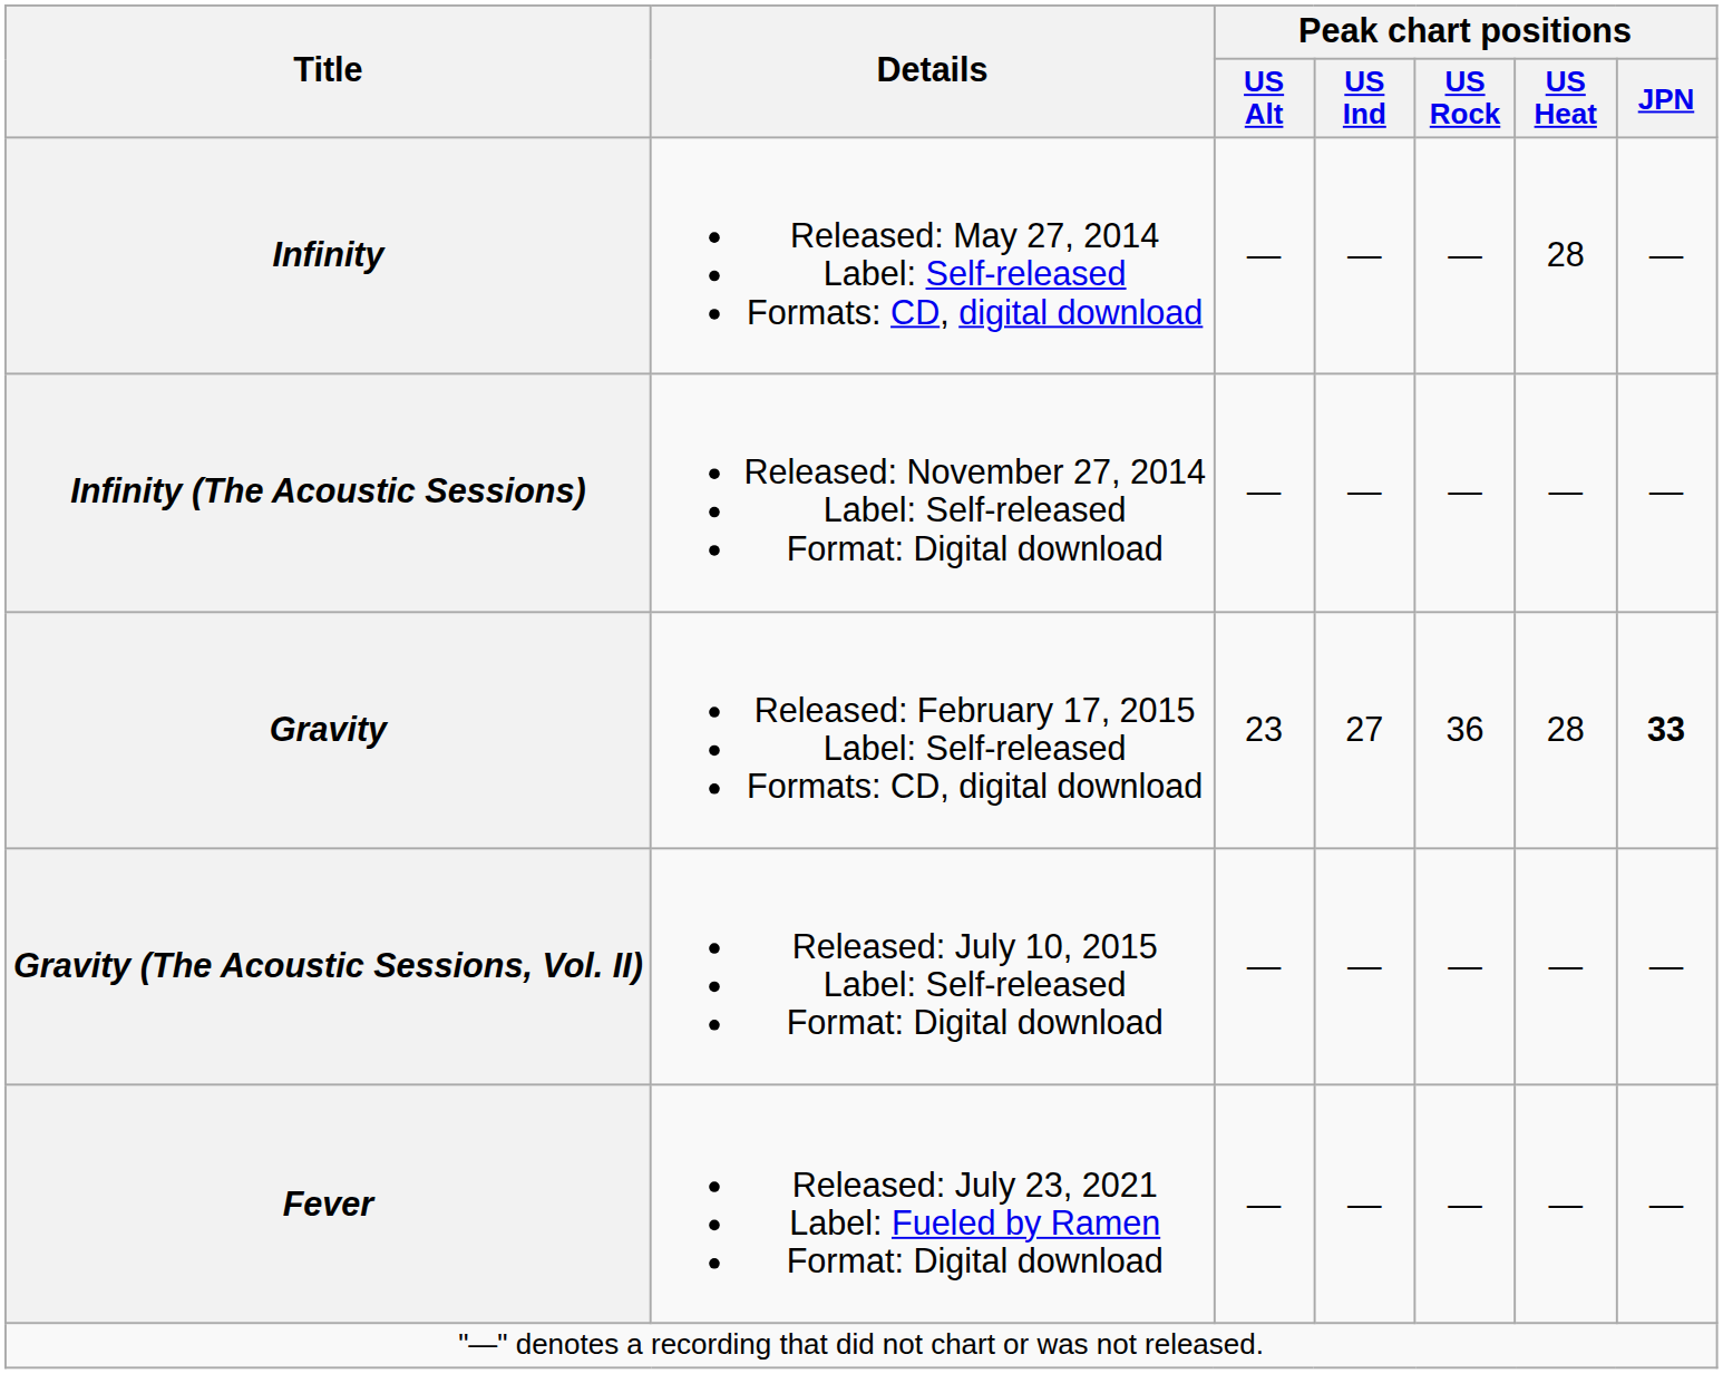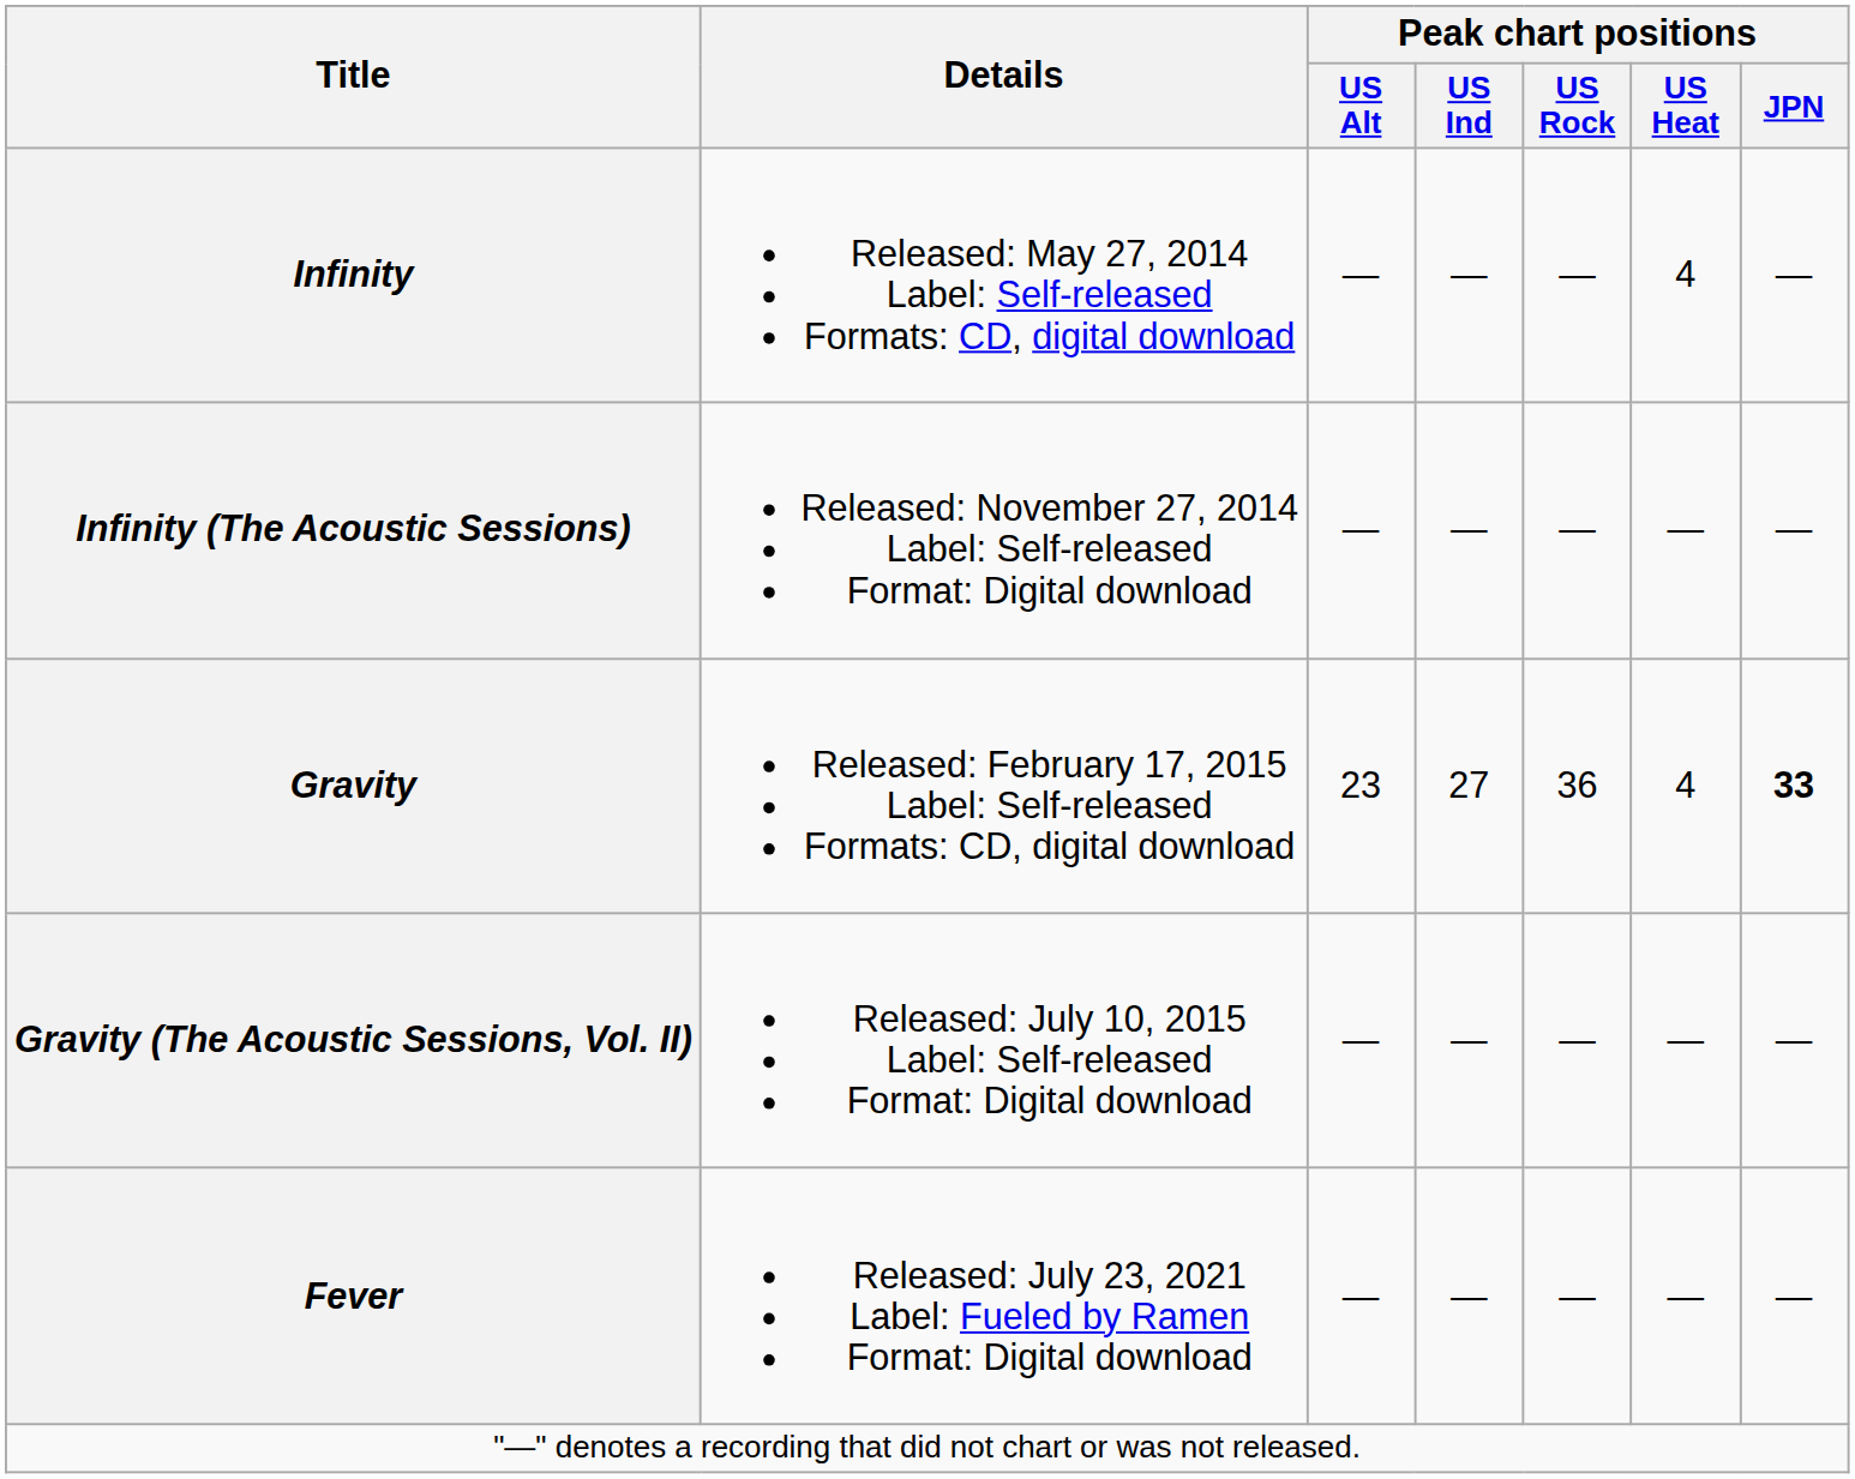Infinity | Peak chart positions / US Heat: 28 -> 4
Gravity | Peak chart positions / US Heat: 28 -> 4
